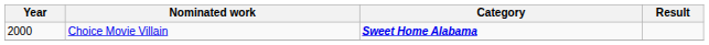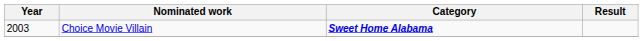Choice Movie Villain | Year: 2000 -> 2003
